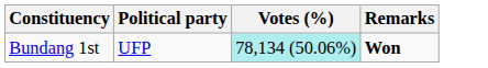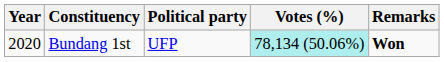+ column: Year | 2020
